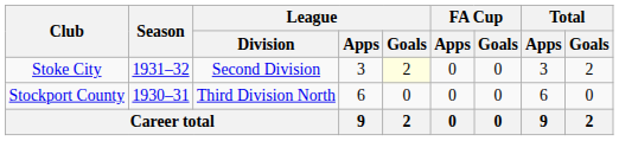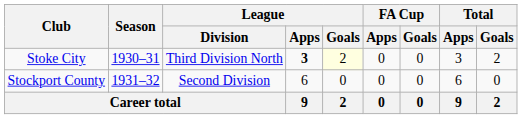Stoke City | Season: 1931–32 -> 1930–31
Stoke City | League / Division: Second Division -> Third Division North
Stoke City | League / Apps: normal -> bold
Stockport County | Season: 1930–31 -> 1931–32
Stockport County | League / Division: Third Division North -> Second Division
